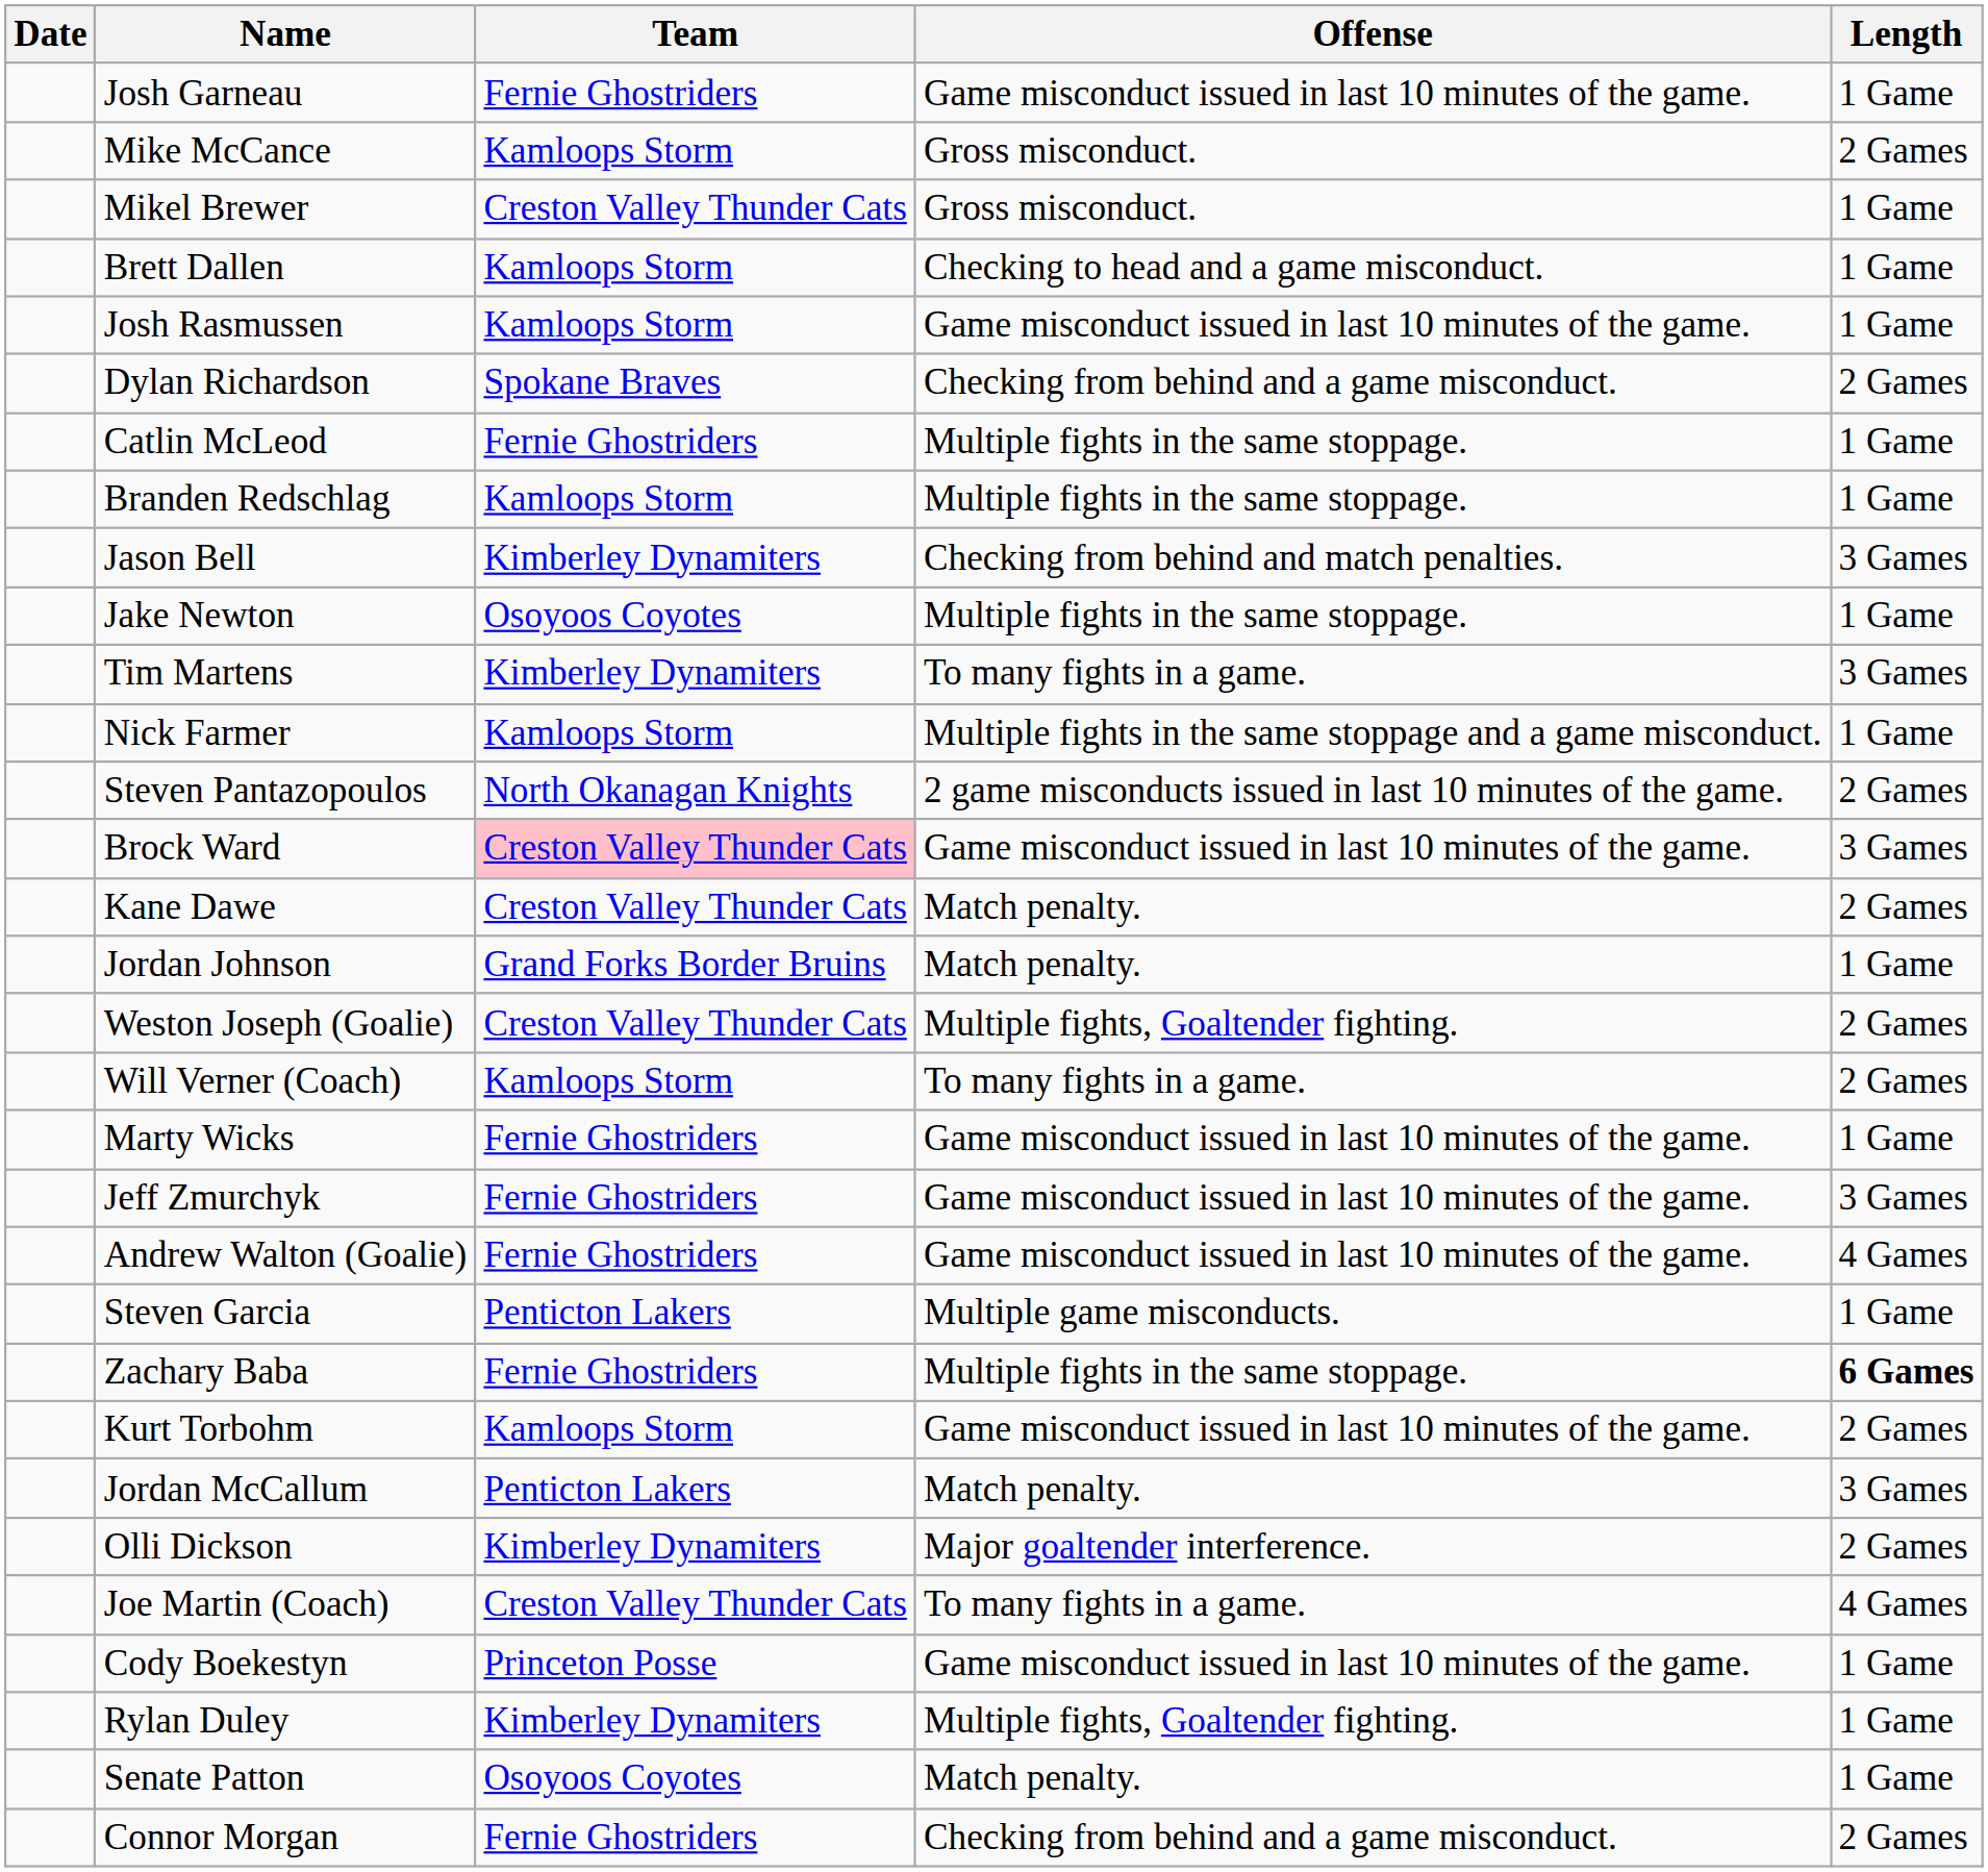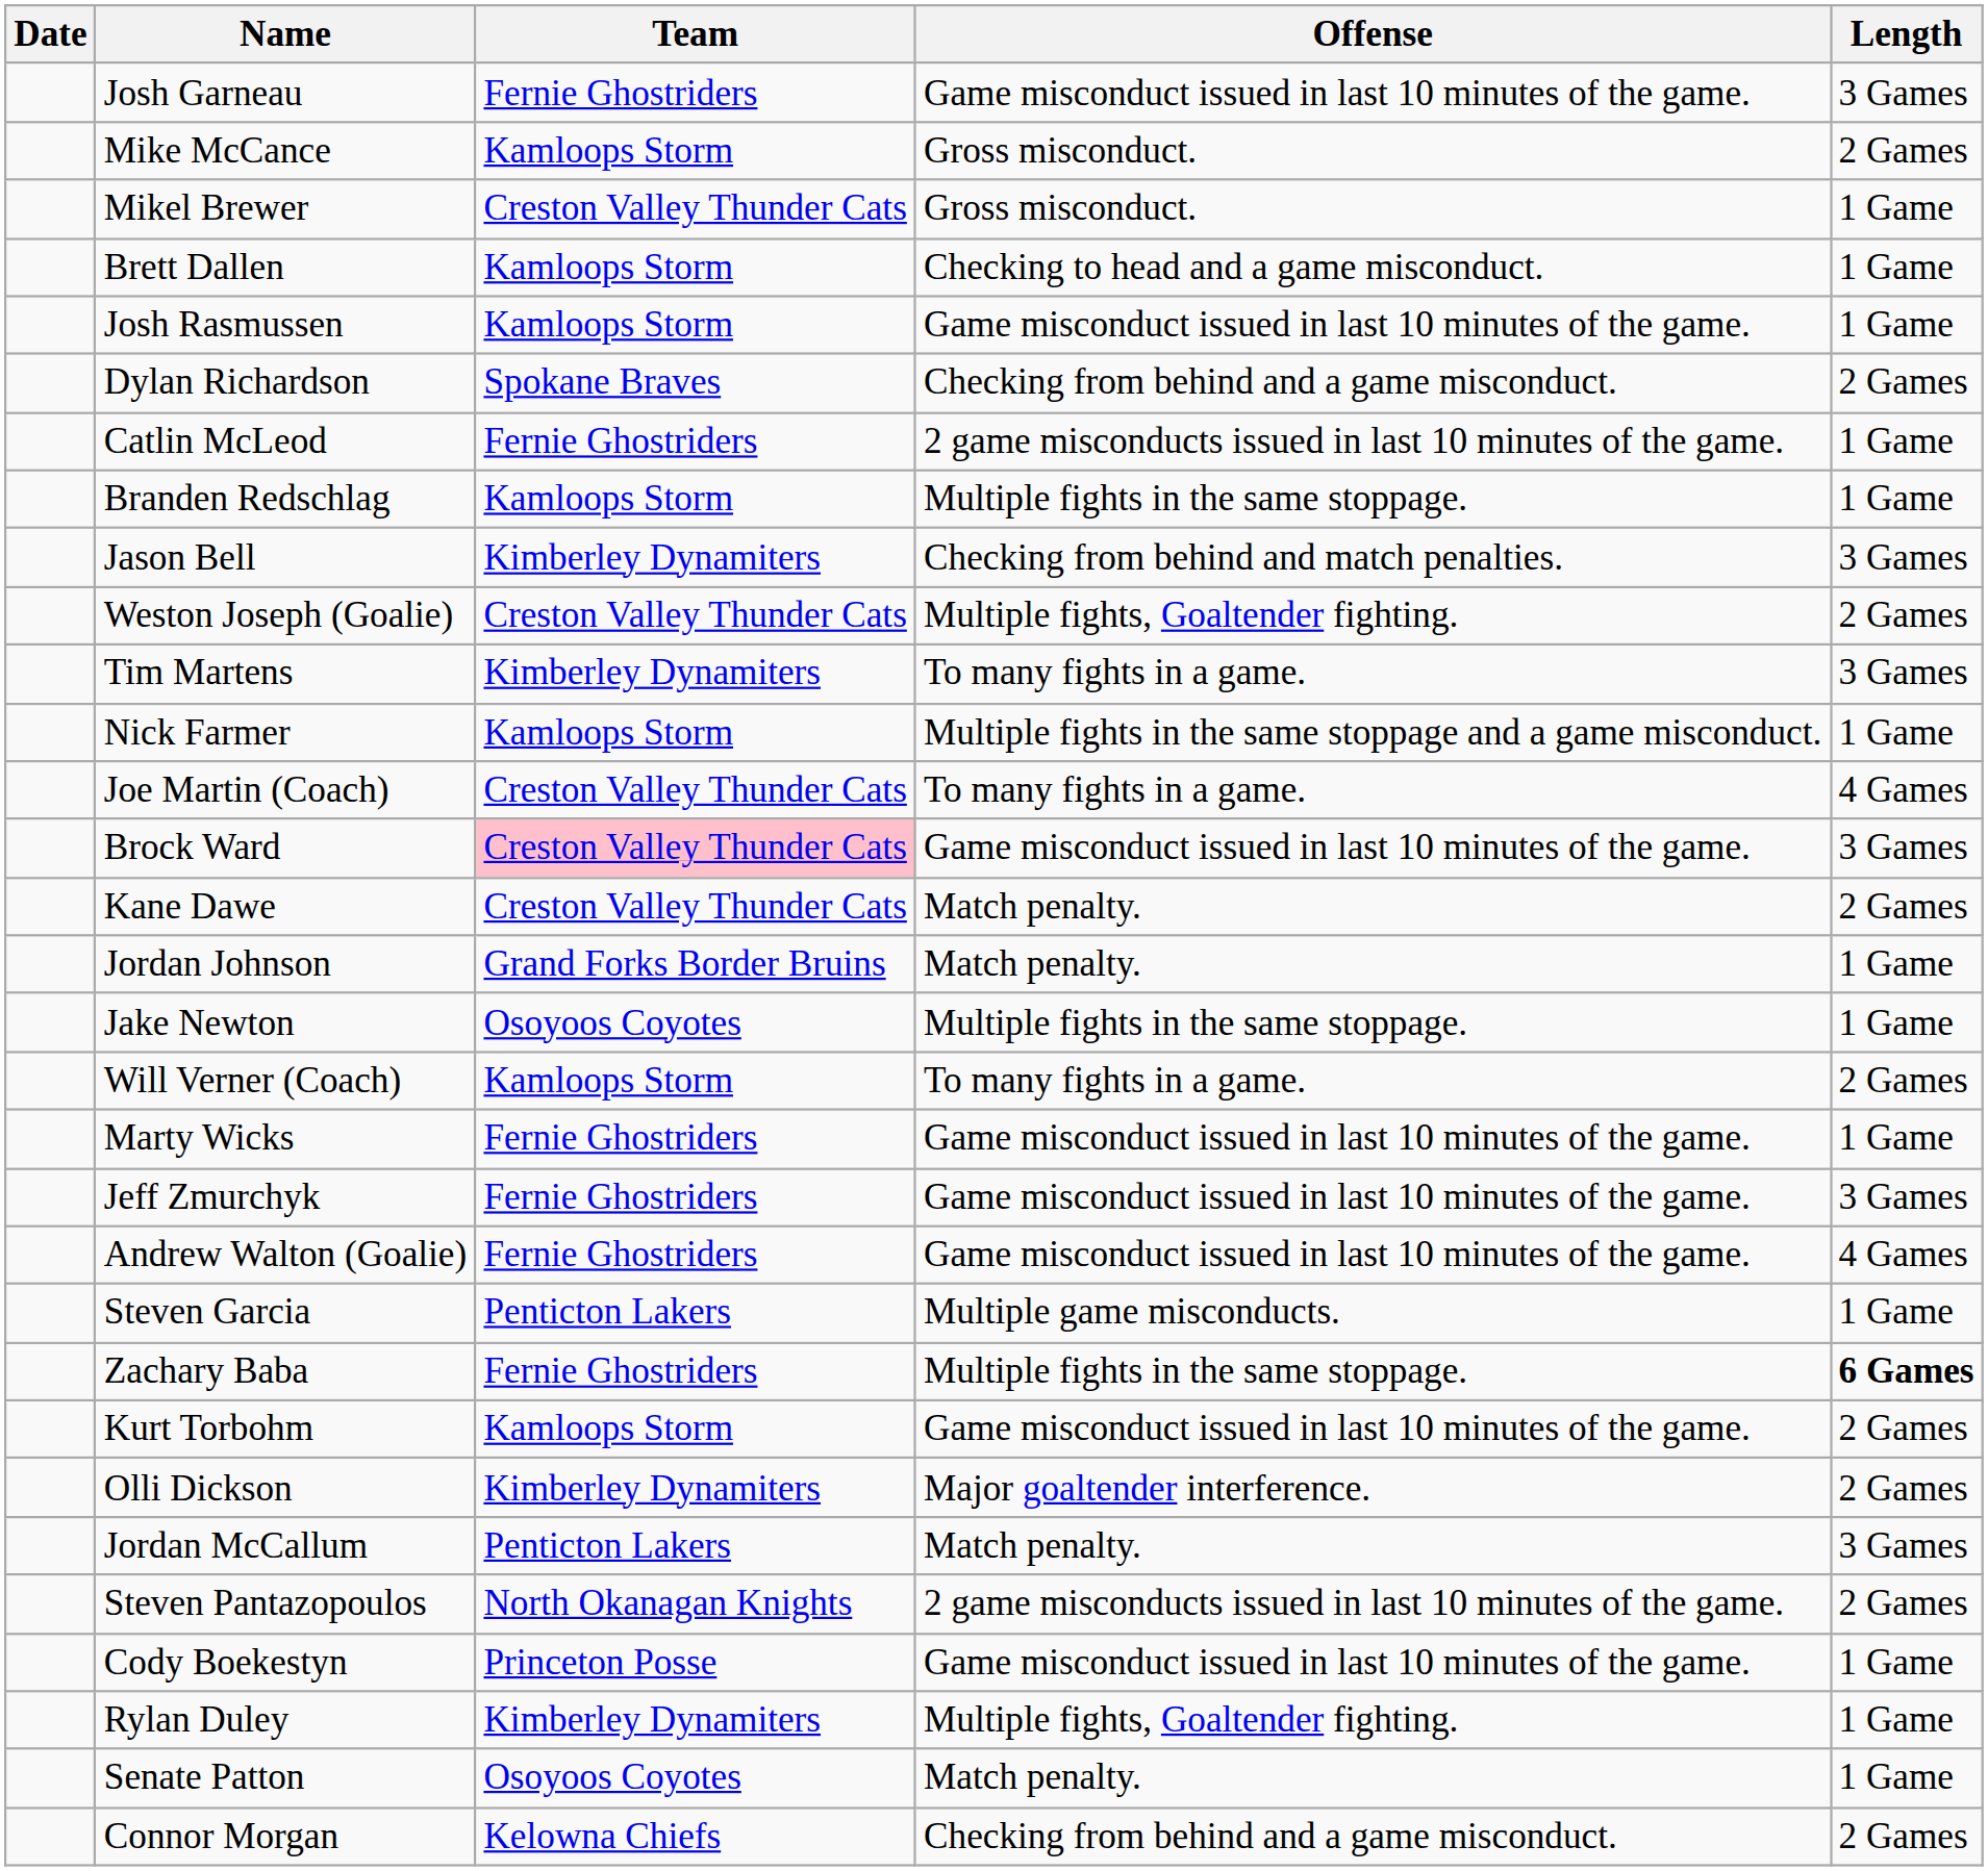Josh Garneau | Length: 1 Game -> 3 Games
Catlin McLeod | Offense: Multiple fights in the same stoppage. -> 2 game misconducts issued in last 10 minutes of the game.
rows swapped: Jake Newton <-> Weston Joseph (Goalie)
rows swapped: Joe Martin (Coach) <-> Steven Pantazopoulos
rows swapped: Jordan McCallum <-> Olli Dickson
Connor Morgan | Team: Fernie Ghostriders -> Kelowna Chiefs
